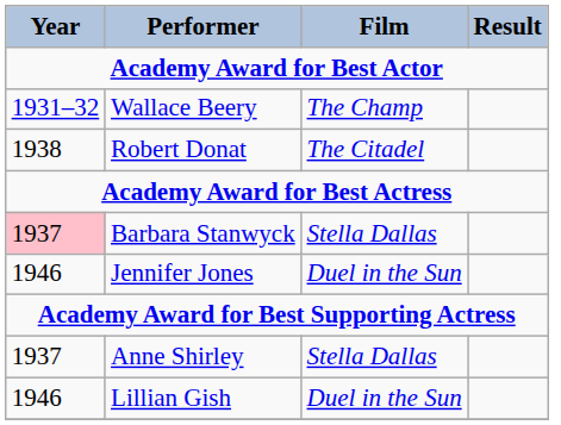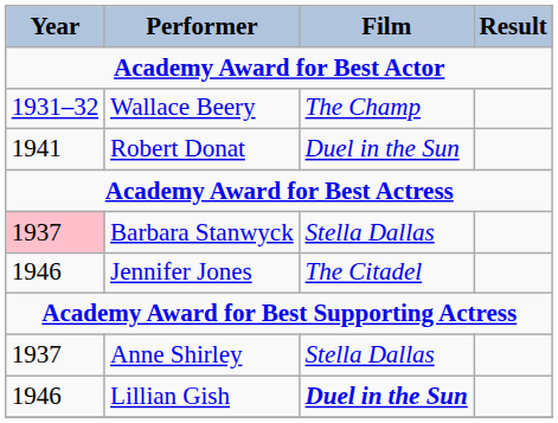Robert Donat | Year: 1938 -> 1941
Robert Donat | Film: The Citadel -> Duel in the Sun
Jennifer Jones | Film: Duel in the Sun -> The Citadel
Lillian Gish | Film: normal -> bold
